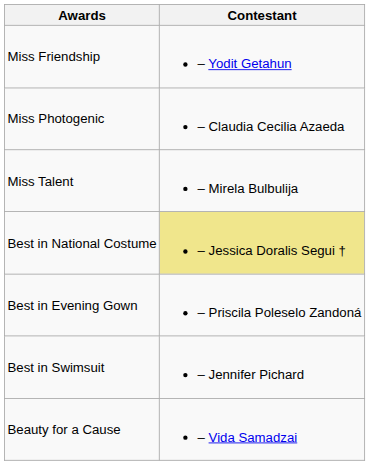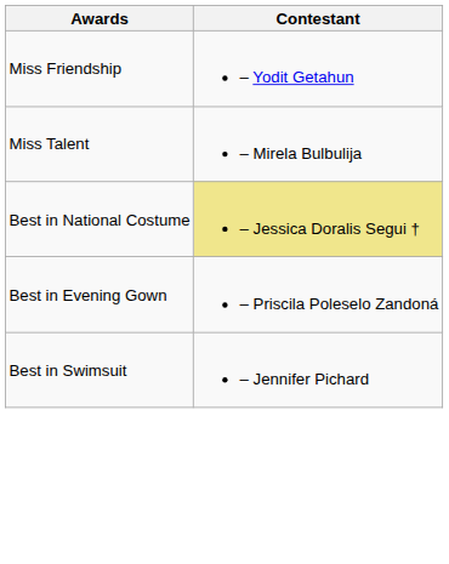- row: Miss Photogenic | – Claudia Cecilia Azaeda
- row: Beauty for a Cause | – Vida Samadzai
